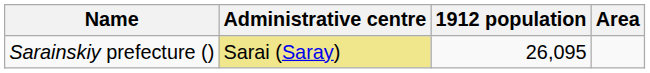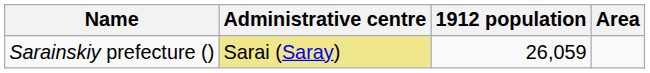Sarainskiy prefecture () | 1912 population: 26,095 -> 26,059
